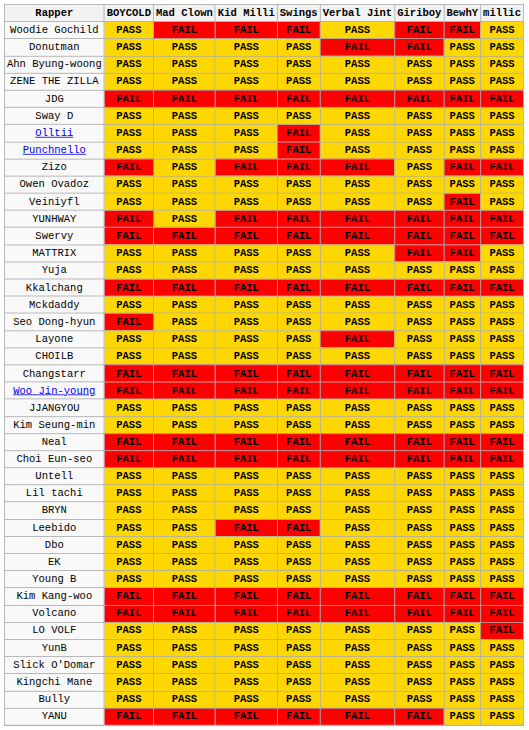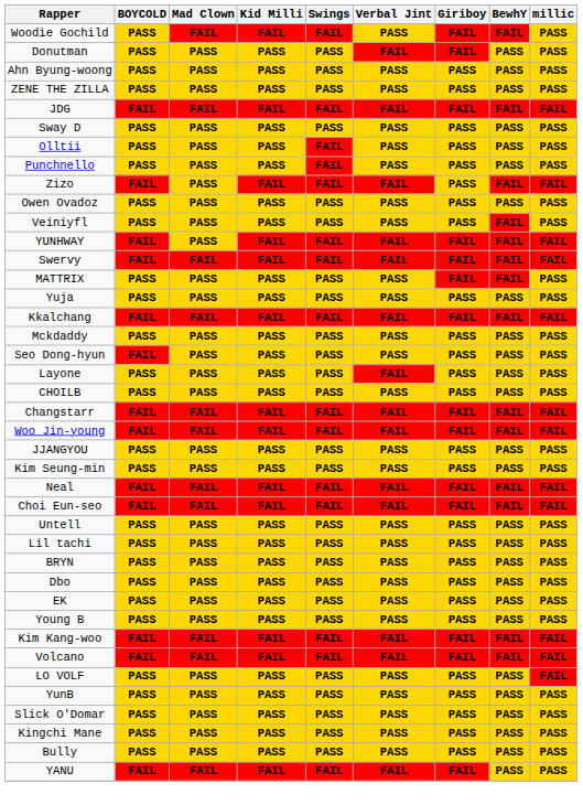- row: Leebido | PASS | PASS | FAIL | FAIL | PASS | PASS | PASS | PASS
